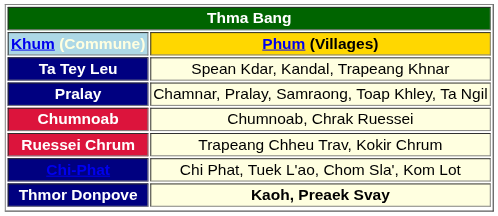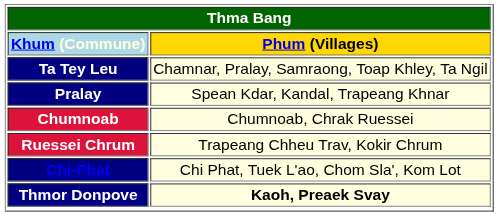Ta Tey Leu | Phum (Villages): Spean Kdar, Kandal, Trapeang Khnar -> Chamnar, Pralay, Samraong, Toap Khley, Ta Ngil
Pralay | Phum (Villages): Chamnar, Pralay, Samraong, Toap Khley, Ta Ngil -> Spean Kdar, Kandal, Trapeang Khnar
